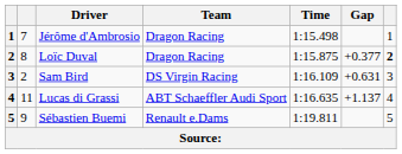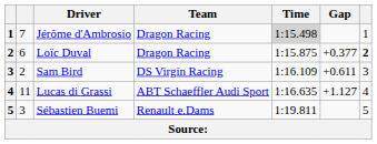Jérôme d'Ambrosio | Time: no background -> lightgrey background
Loïc Duval | column 2: 8 -> 6
Sam Bird | Gap: +0.631 -> +0.611
Lucas di Grassi | Gap: +1.137 -> +1.127
Sébastien Buemi | column 2: 9 -> 3
